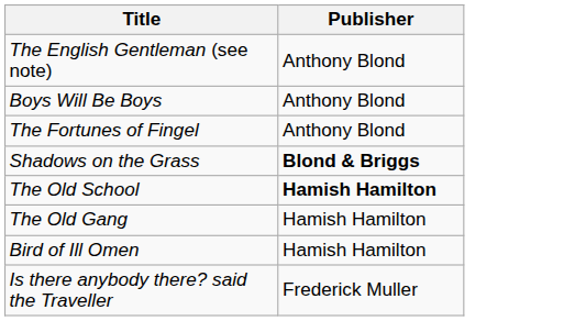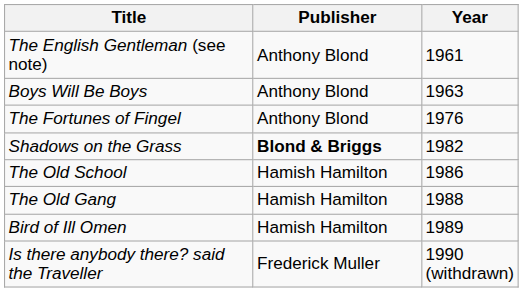+ column: Year | 1961 | 1963 | 1976 | 1982 | 1986 | 1988 | 1989 | 1990 (withdrawn)
The Old School | Publisher: bold -> normal
